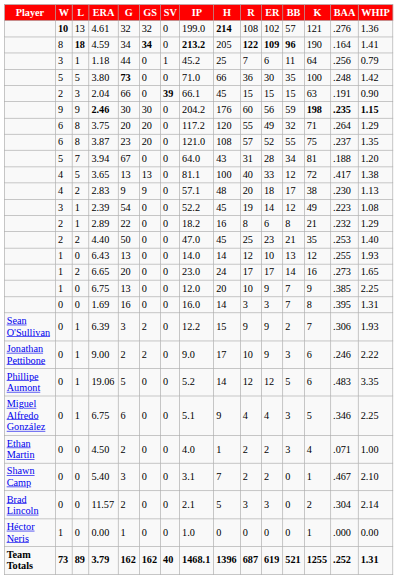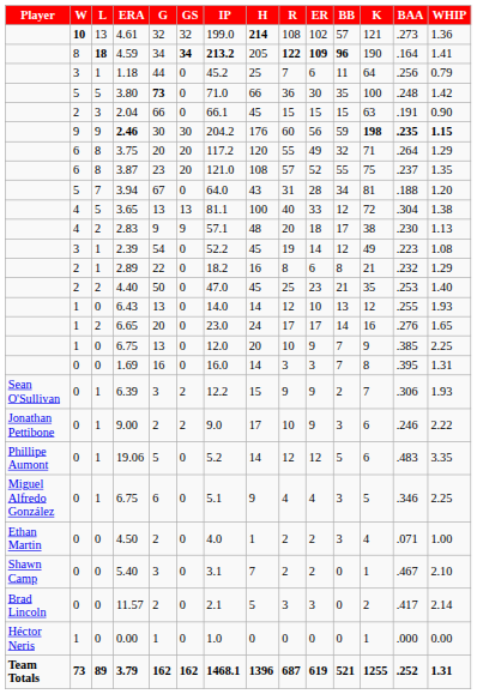- column: SV | 0 | 0 | 1 | 0 | 39 | 0 | 0 | 0 | 0 | 0 | 0 | 0 | 0 | 0 | 0 | 0 | 0 | 0 | 0 | 0 | 0 | 0 | 0 | 0 | 0 | 0 | 40
4.61 | BAA: .276 -> .273
3.65 | BAA: .417 -> .304
6.65 | BAA: .273 -> .276
11.57 | BAA: .304 -> .417
